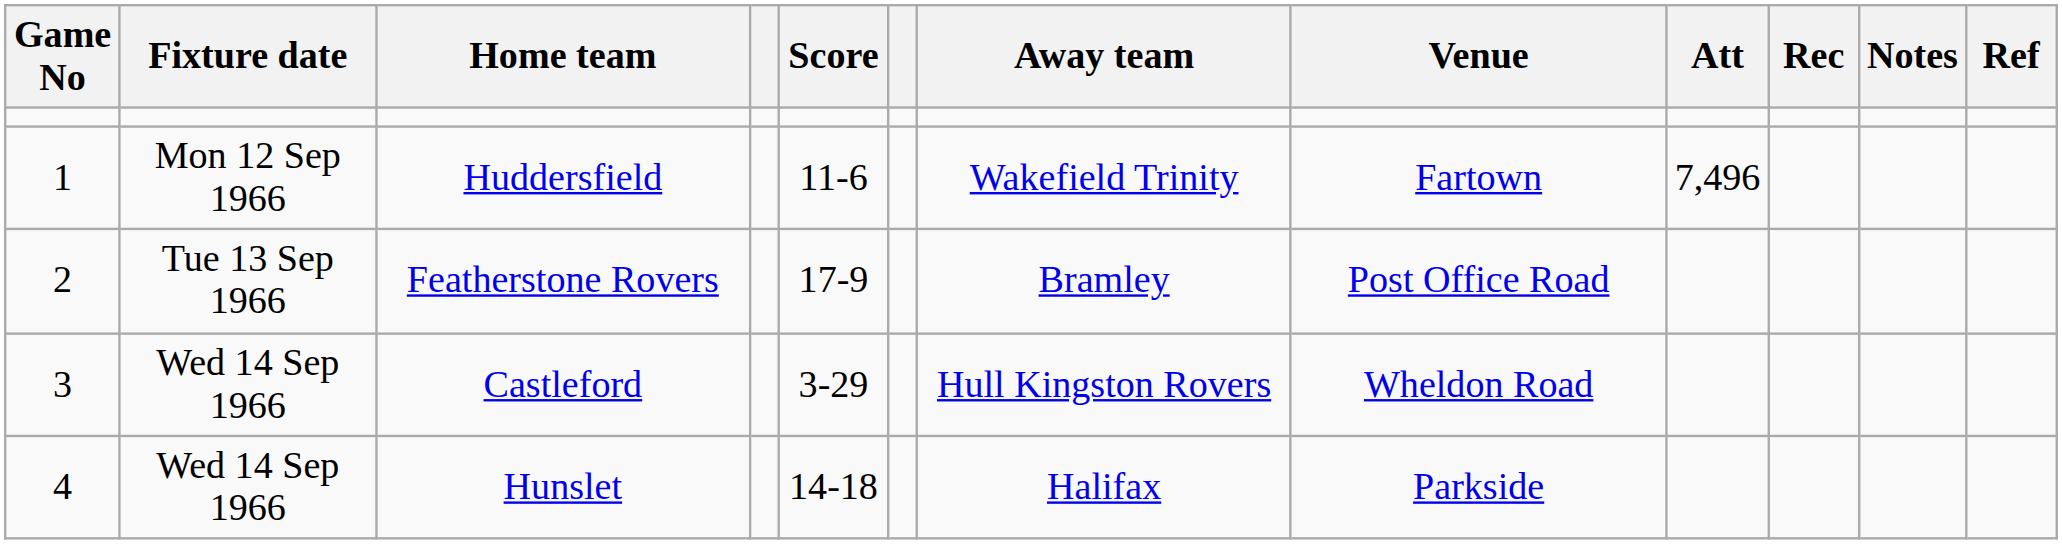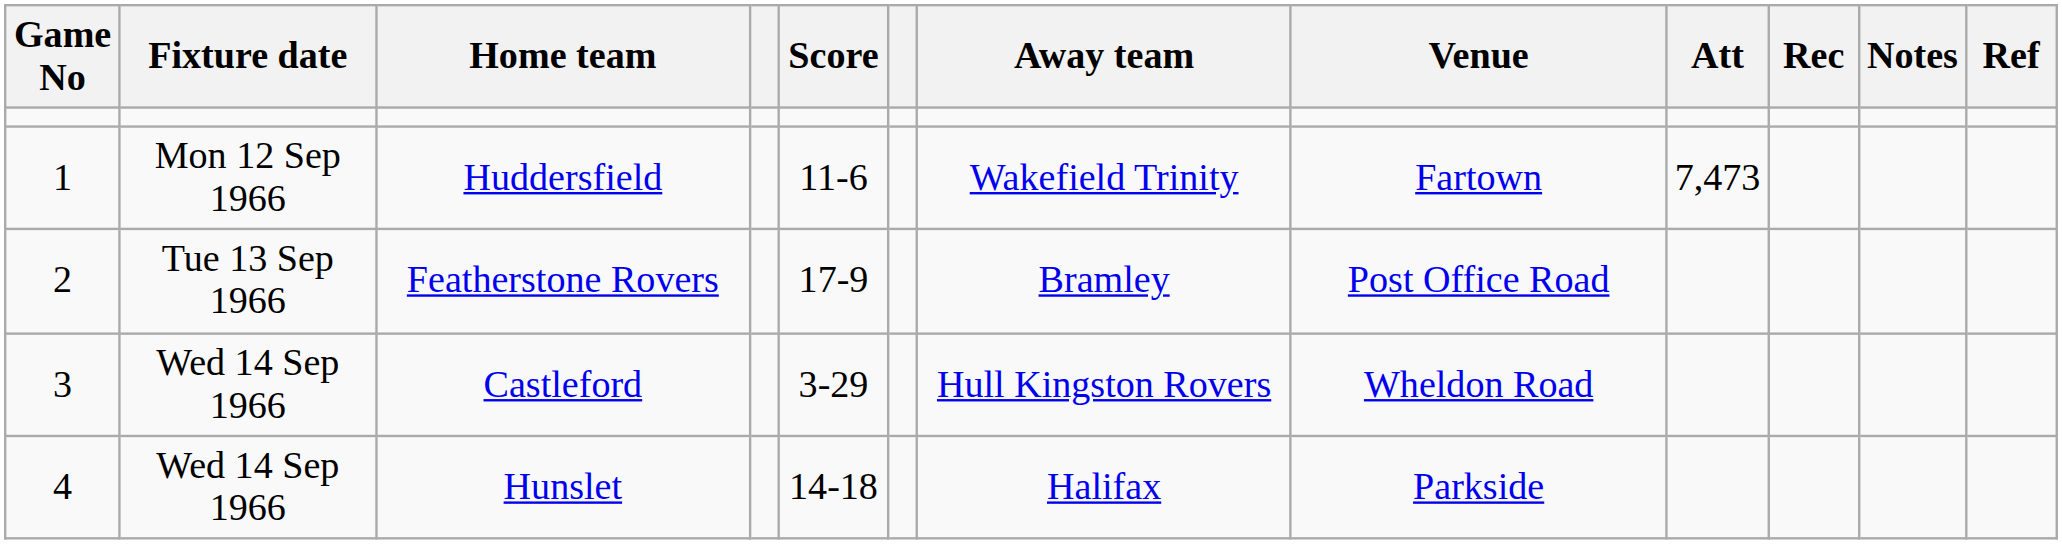Huddersfield | Att: 7,496 -> 7,473
